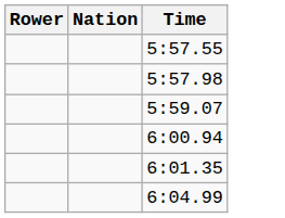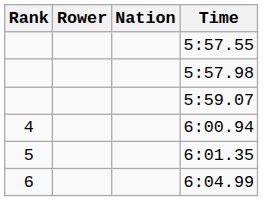+ column: Rank | 4 | 5 | 6
